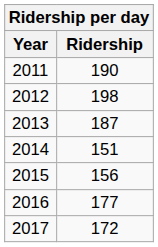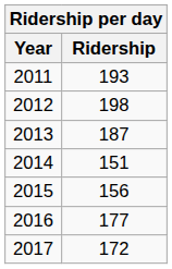2011 | Ridership: 190 -> 193
